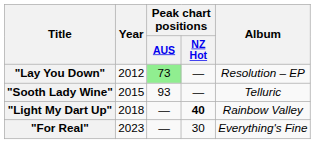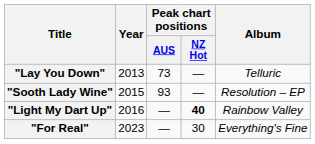"Lay You Down" | Year: 2012 -> 2013
"Lay You Down" | Peak chart positions / AUS: lightgreen background -> no background
"Lay You Down" | Album: Resolution – EP -> Telluric
"Sooth Lady Wine" | Album: Telluric -> Resolution – EP
"Light My Dart Up" | Year: 2018 -> 2016
